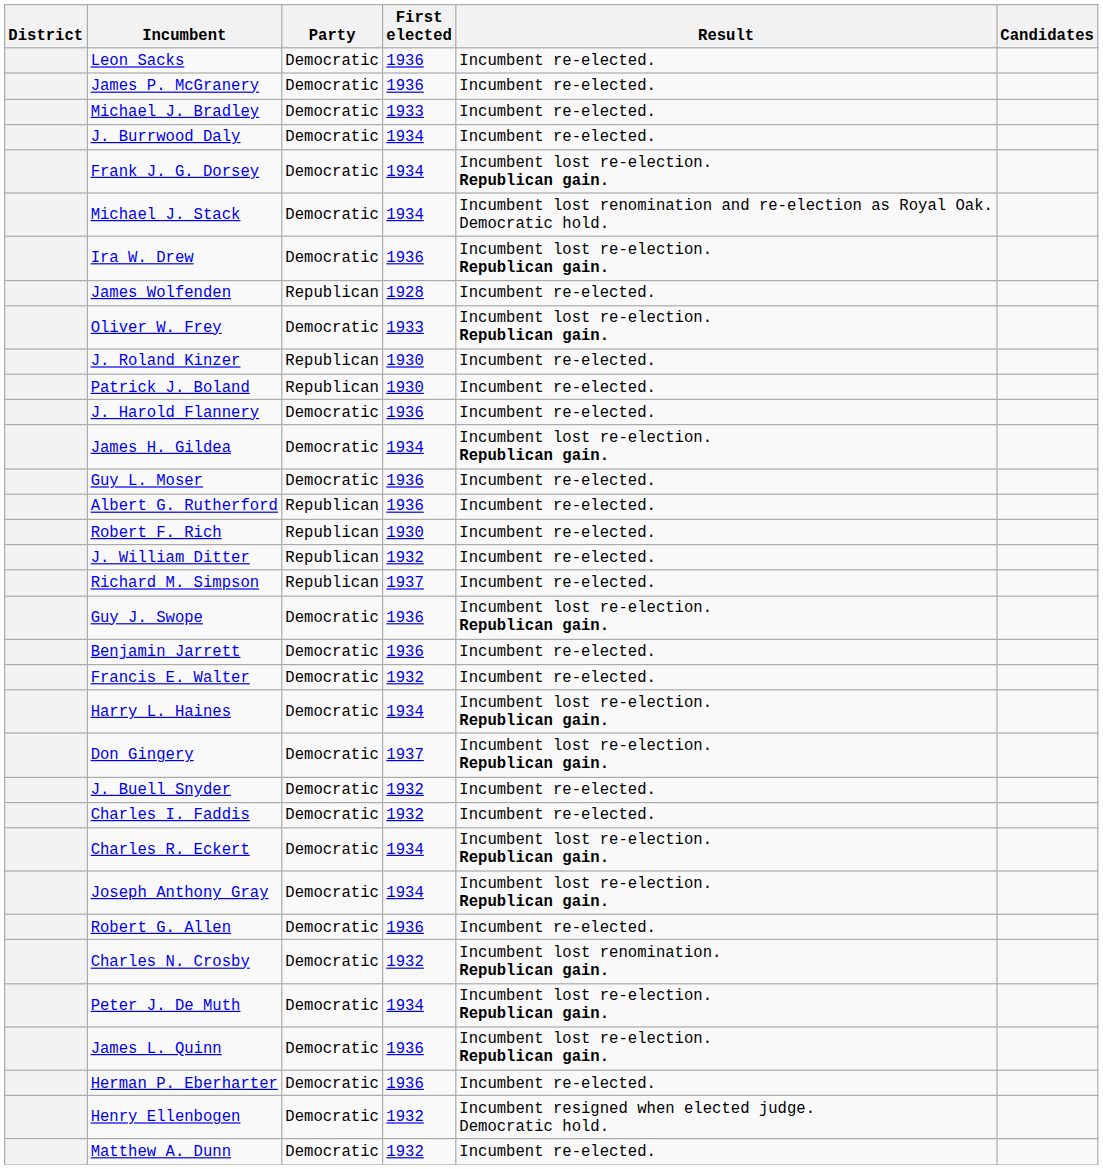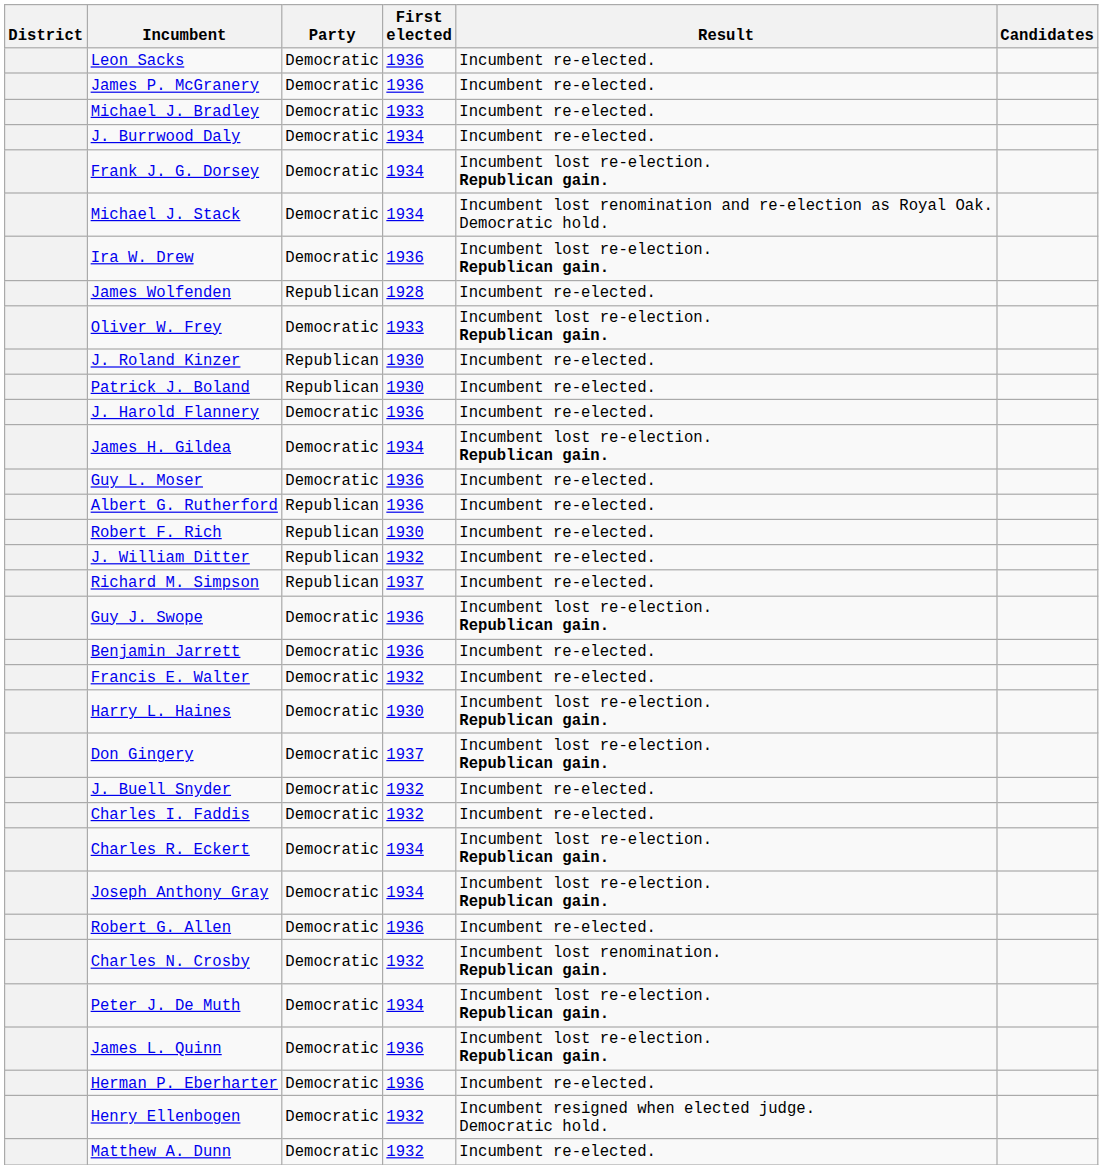Harry L. Haines | First elected: 1934 -> 1930
